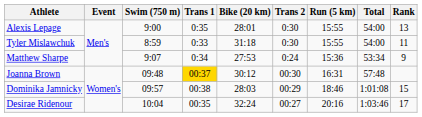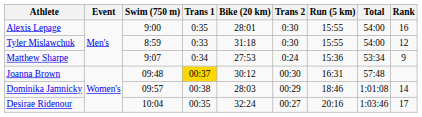Alexis Lepage | Rank: 13 -> 16
Tyler Mislawchuk | Rank: 11 -> 12
Dominika Jamnicky | Rank: 15 -> 14
